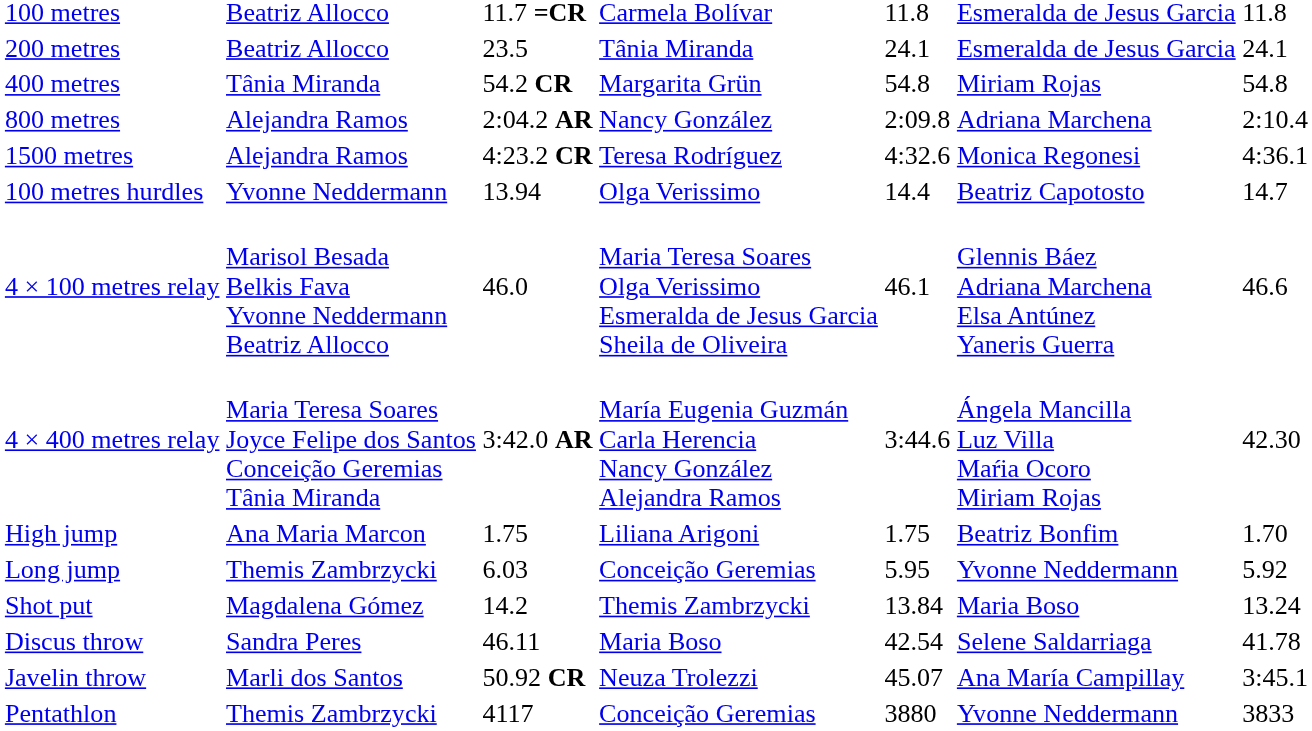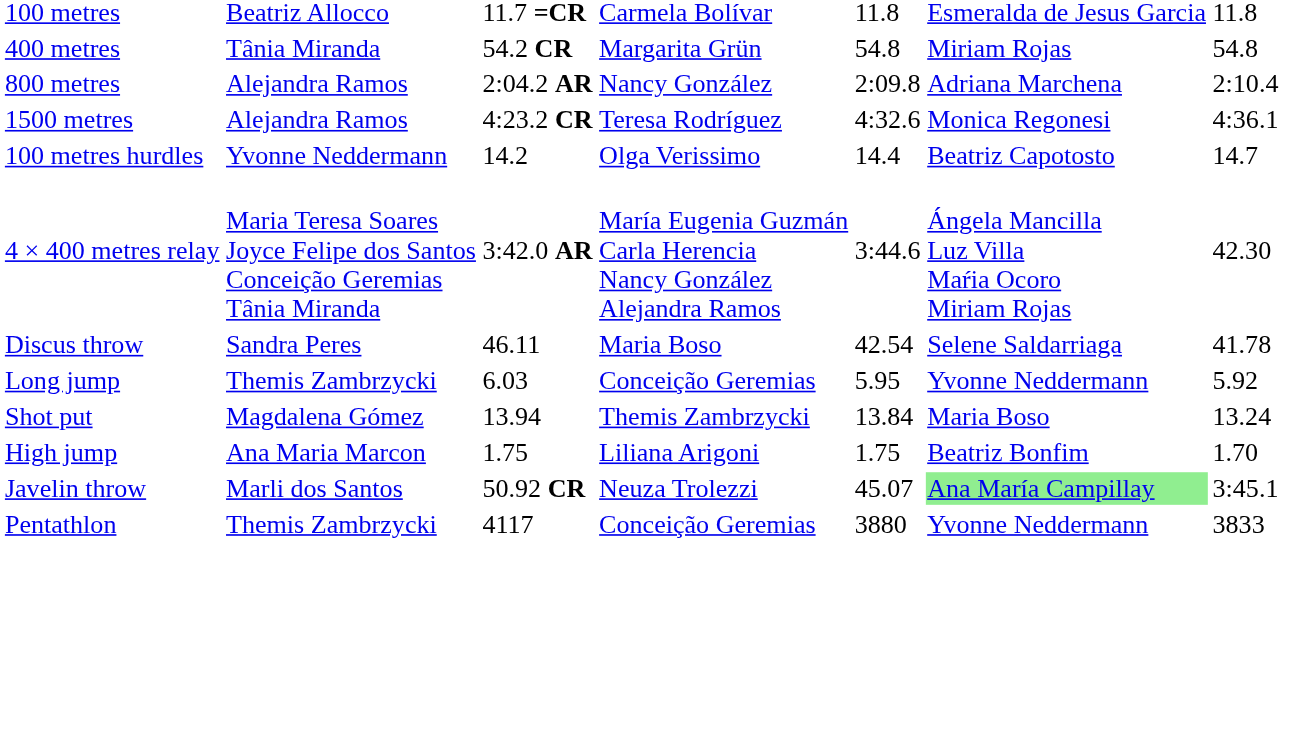- row: 200 metres | Beatriz Allocco | 23.5 | Tânia Miranda | 24.1 | Esmeralda de Jesus Garcia | 24.1
100 metres hurdles | column 3: 13.94 -> 14.2
- row: 4 × 100 metres relay | Marisol Besada Belkis Fava Yvonne Neddermann Beatriz Allocco | 46.0 | Maria Teresa Soares Olga Verissimo Esmeralda de Jesus Garcia Sheila de Oliveira | 46.1 | Glennis Báez Adriana Marchena Elsa Antúnez Yaneris Guerra | 46.6
rows swapped: High jump <-> Discus throw
Shot put | column 3: 14.2 -> 13.94
Javelin throw | column 6: no background -> lightgreen background
